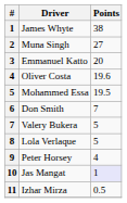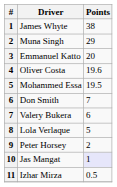Muna Singh | Points: 27 -> 29
Valery Bukera | Points: 5 -> 6
Peter Horsey | Points: 4 -> 2
